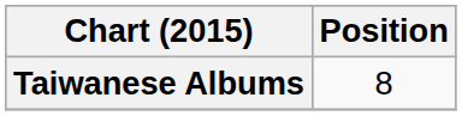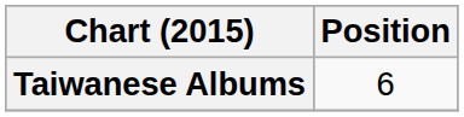Taiwanese Albums | Position: 8 -> 6
